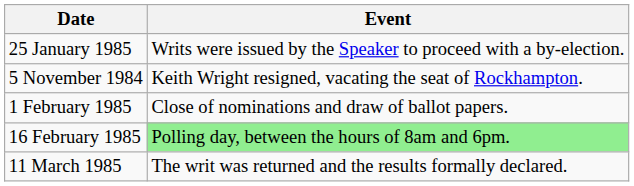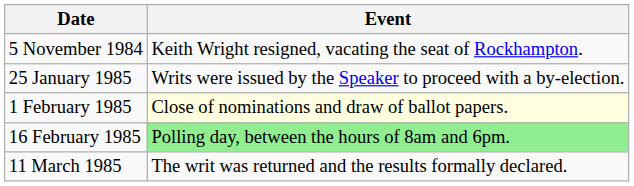rows swapped: 5 November 1984 <-> 25 January 1985
1 February 1985 | Event: no background -> lightyellow background
